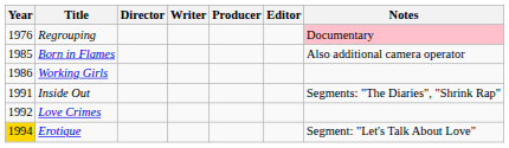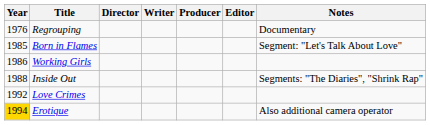Regrouping | Notes: pink background -> no background
Born in Flames | Notes: Also additional camera operator -> Segment: "Let's Talk About Love"
Inside Out | Year: 1991 -> 1988
Erotique | Notes: Segment: "Let's Talk About Love" -> Also additional camera operator
